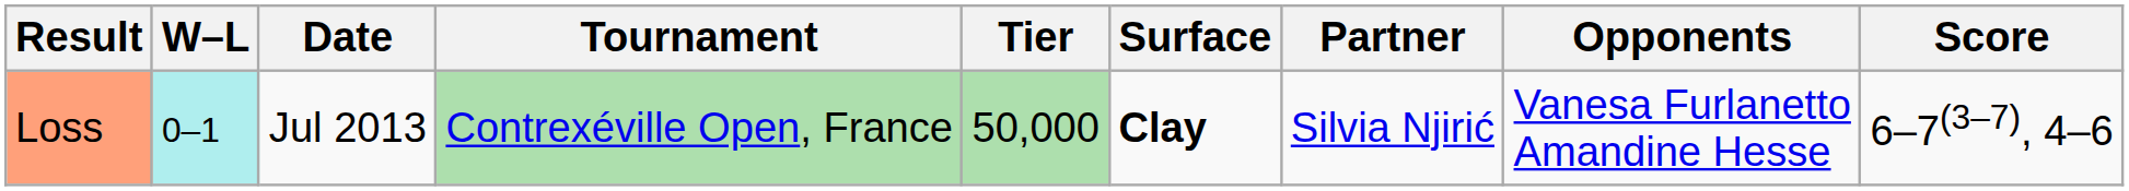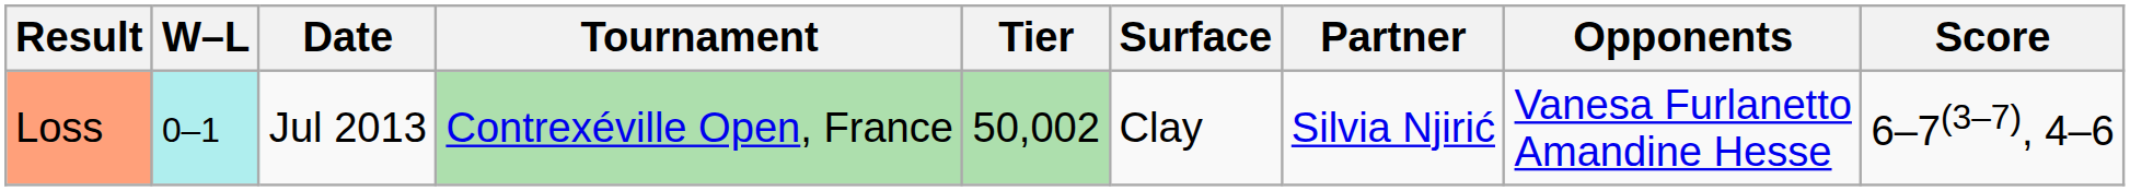Loss | Tier: 50,000 -> 50,002
Loss | Surface: bold -> normal
